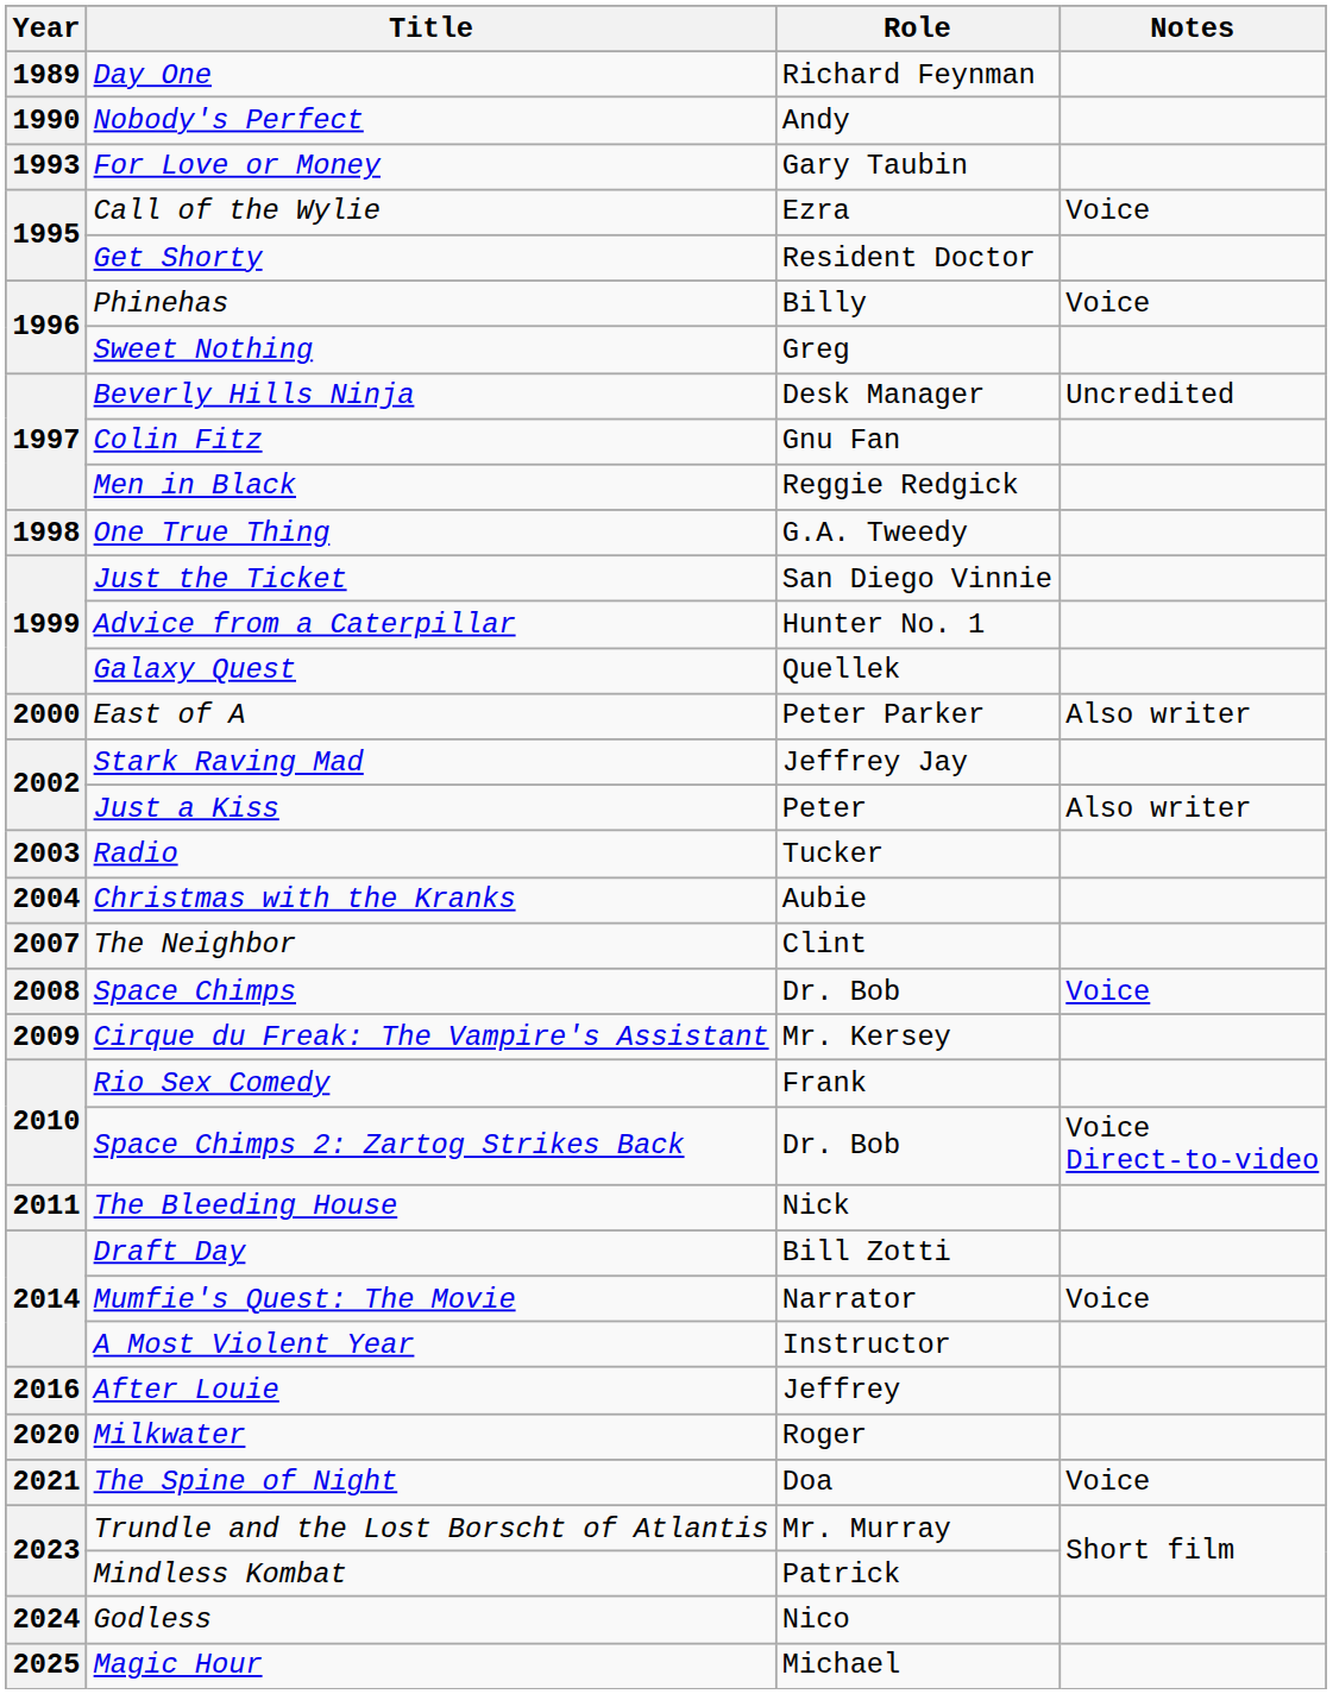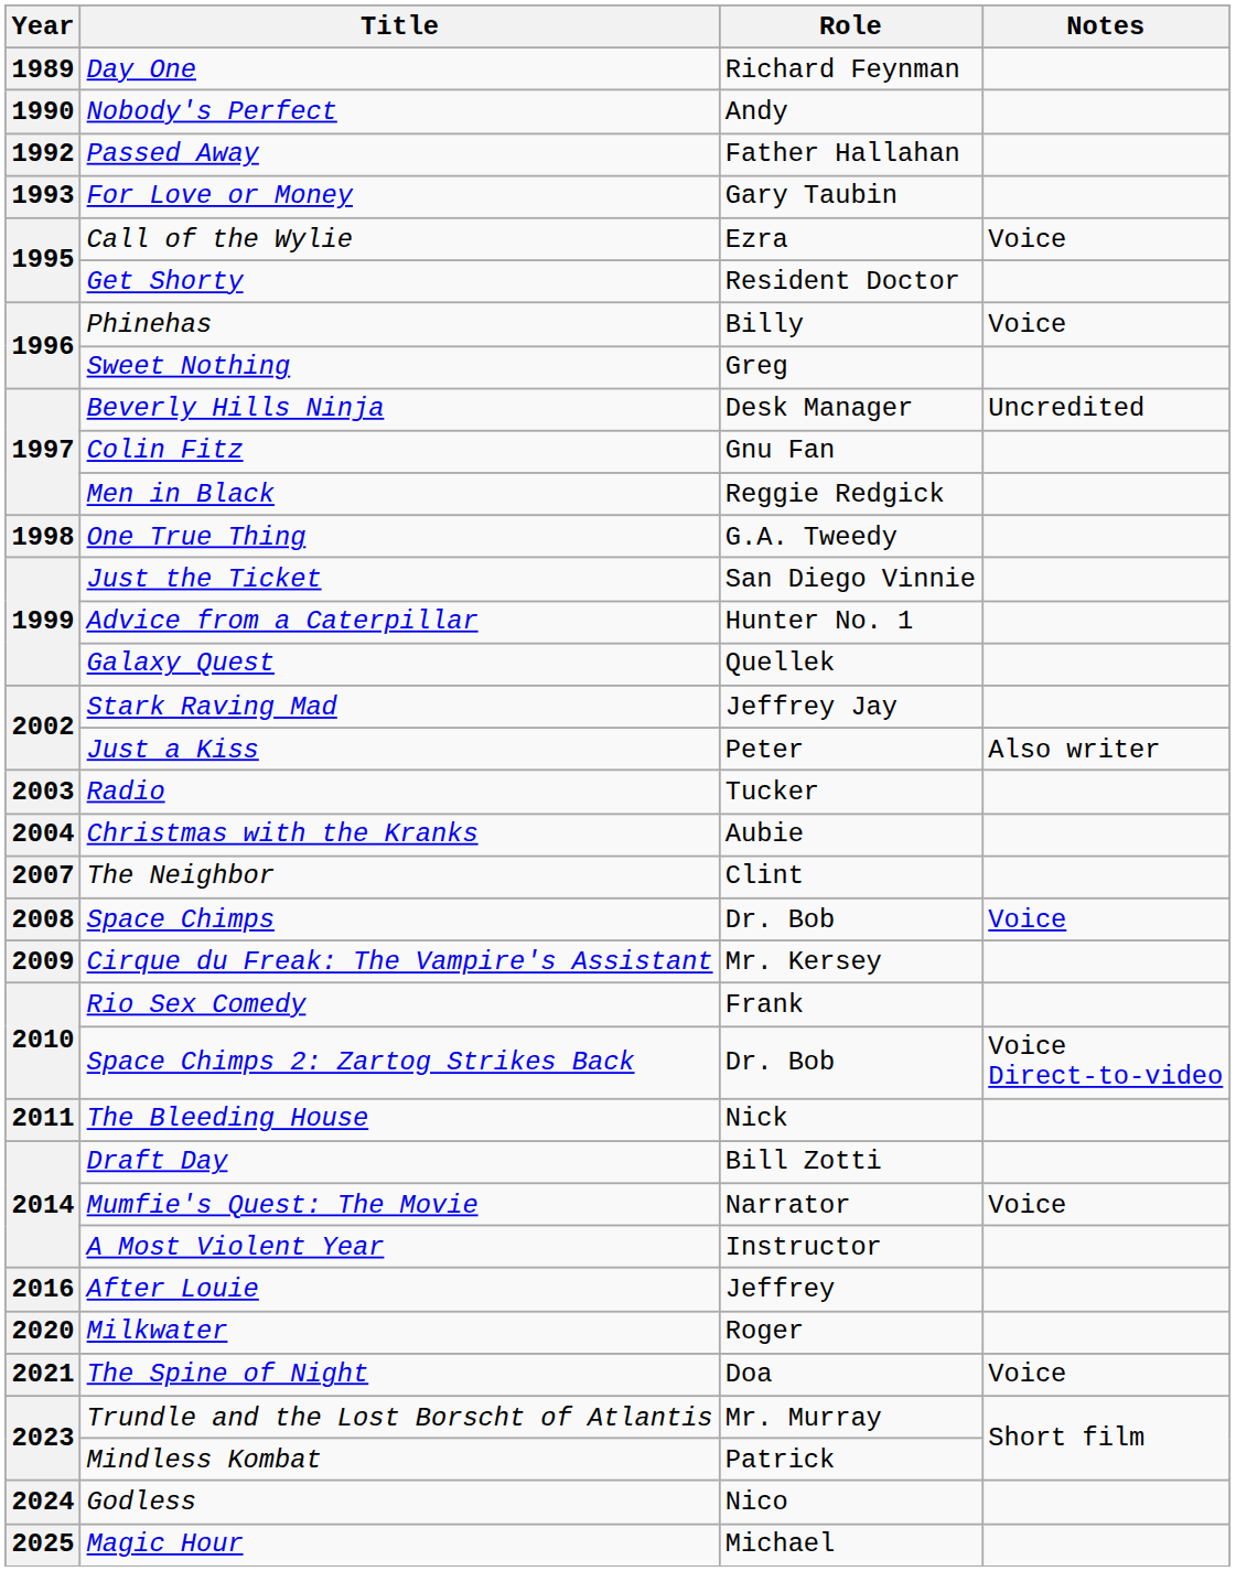+ row: 1992 | Passed Away | Father Hallahan
- row: 2000 | East of A | Peter Parker | Also writer
